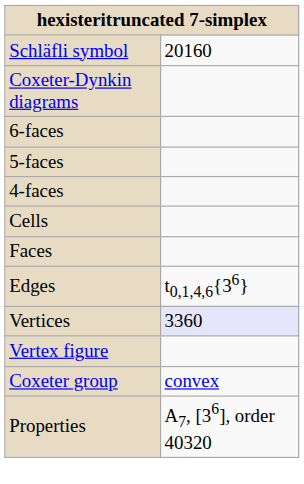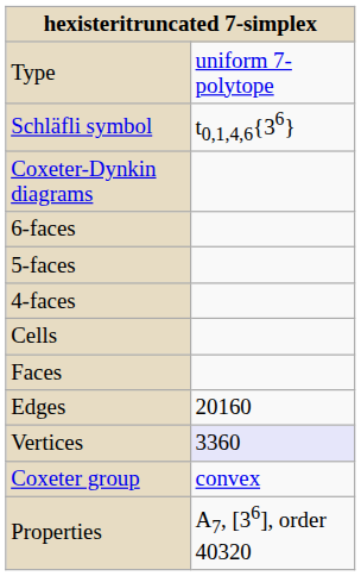+ row: Type | uniform 7-polytope
Schläfli symbol | column 2: 20160 -> t0,1,4,6{36}
Edges | column 2: t0,1,4,6{36} -> 20160
- row: Vertex figure
